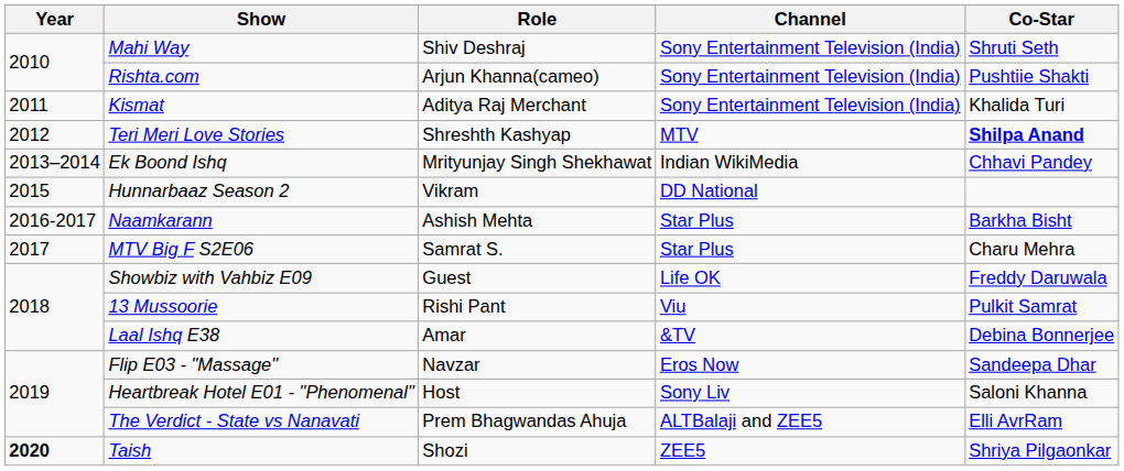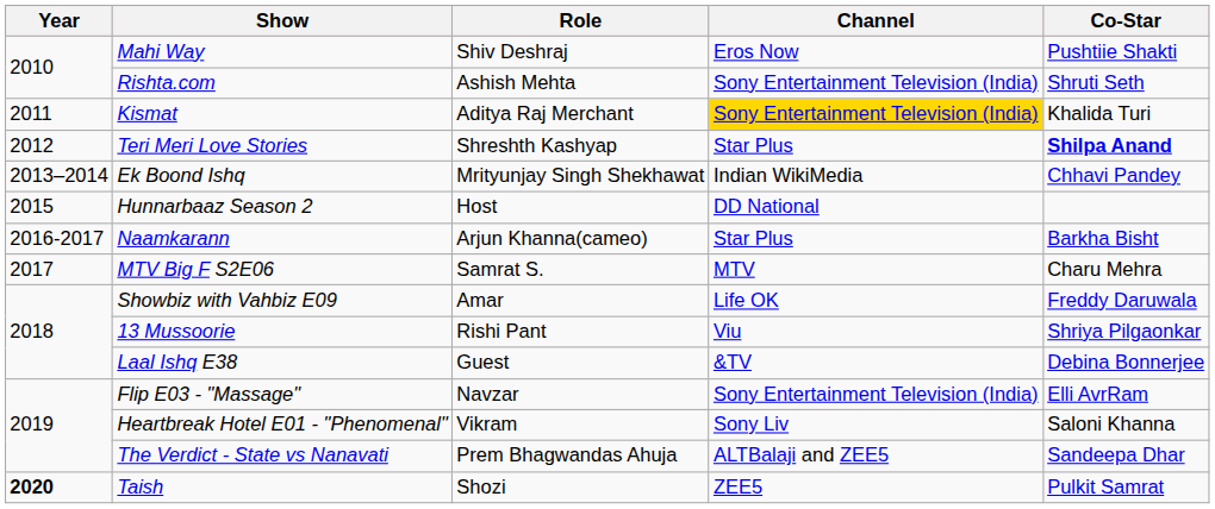Mahi Way | Channel: Sony Entertainment Television (India) -> Eros Now
Mahi Way | Co-Star: Shruti Seth -> Pushtiie Shakti
Rishta.com | Role: Arjun Khanna(cameo) -> Ashish Mehta
Rishta.com | Co-Star: Pushtiie Shakti -> Shruti Seth
Kismat | Channel: no background -> gold background
Teri Meri Love Stories | Channel: MTV -> Star Plus
Hunnarbaaz Season 2 | Role: Vikram -> Host
Naamkarann | Role: Ashish Mehta -> Arjun Khanna(cameo)
MTV Big F S2E06 | Channel: Star Plus -> MTV
Showbiz with Vahbiz E09 | Role: Guest -> Amar
13 Mussoorie | Co-Star: Pulkit Samrat -> Shriya Pilgaonkar
Laal Ishq E38 | Role: Amar -> Guest
Flip E03 - "Massage" | Channel: Eros Now -> Sony Entertainment Television (India)
Flip E03 - "Massage" | Co-Star: Sandeepa Dhar -> Elli AvrRam
Heartbreak Hotel E01 - "Phenomenal" | Role: Host -> Vikram
The Verdict - State vs Nanavati | Co-Star: Elli AvrRam -> Sandeepa Dhar
Taish | Co-Star: Shriya Pilgaonkar -> Pulkit Samrat
